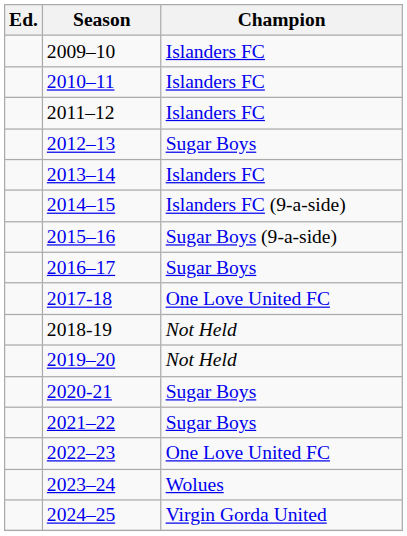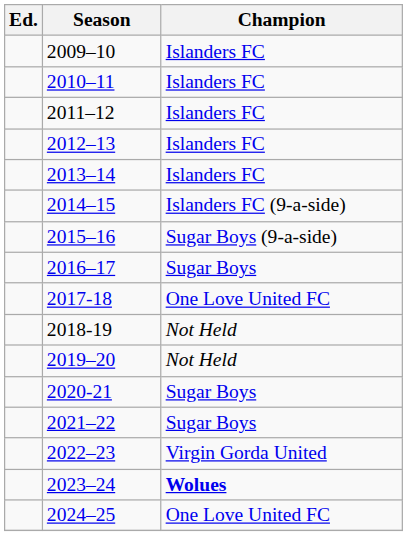2012–13 | Champion: Sugar Boys -> Islanders FC
2022–23 | Champion: One Love United FC -> Virgin Gorda United
2023–24 | Champion: normal -> bold
2024–25 | Champion: Virgin Gorda United -> One Love United FC
